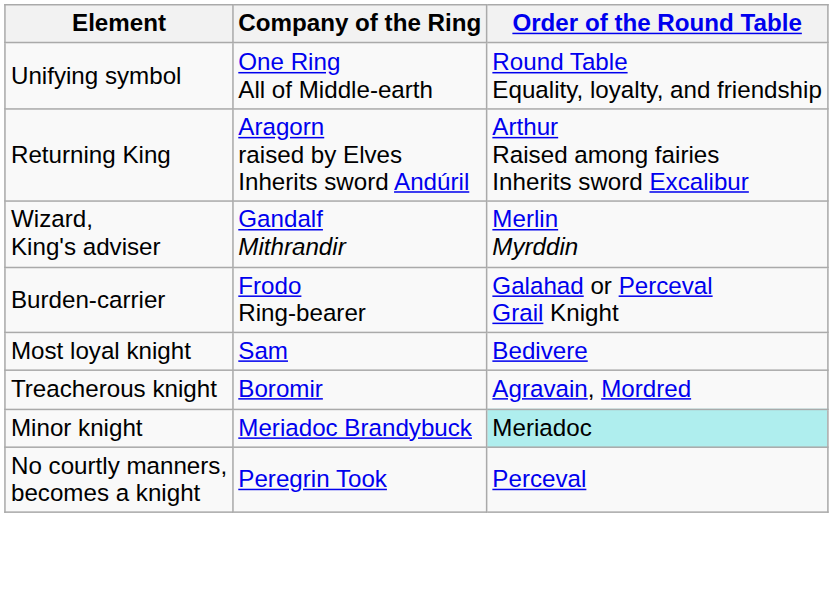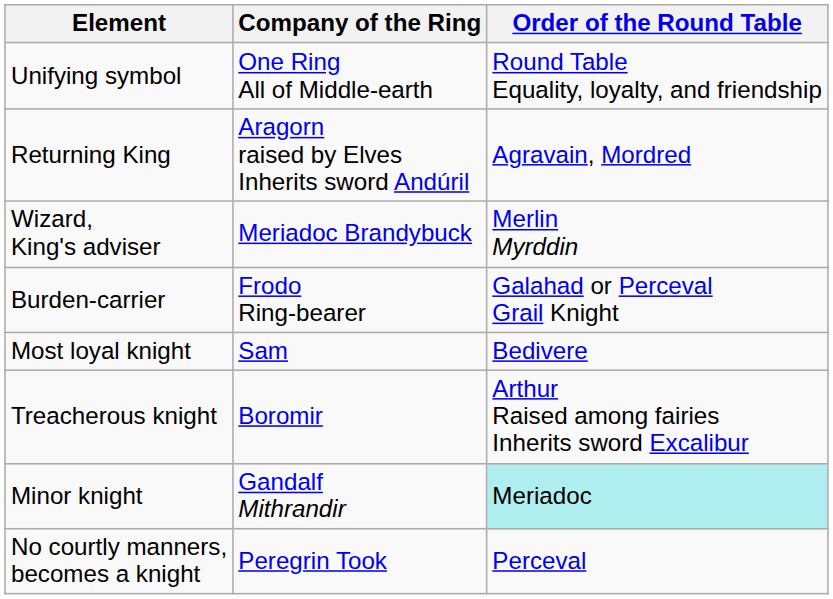Returning King | Order of the Round Table: Arthur Raised among fairies Inherits sword Excalibur -> Agravain, Mordred
Wizard, King's adviser | Company of the Ring: Gandalf Mithrandir -> Meriadoc Brandybuck
Treacherous knight | Order of the Round Table: Agravain, Mordred -> Arthur Raised among fairies Inherits sword Excalibur
Minor knight | Company of the Ring: Meriadoc Brandybuck -> Gandalf Mithrandir
